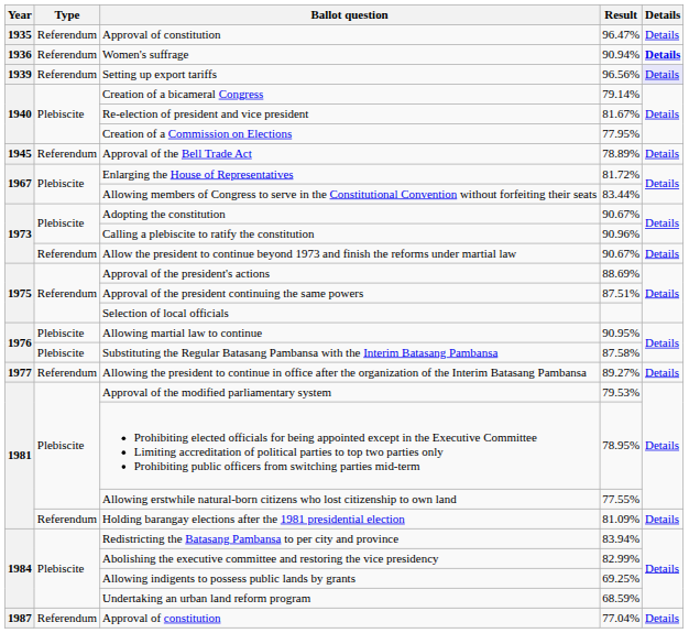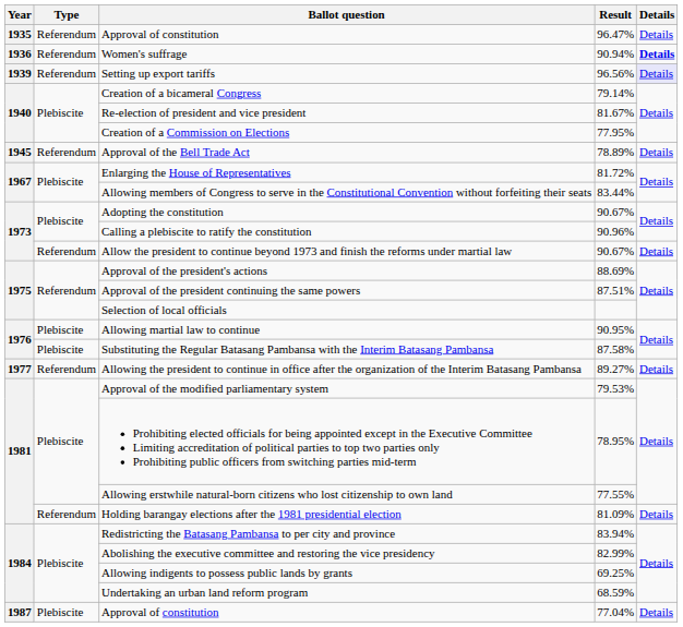Approval of constitution / 77.04% | Type: Referendum -> Plebiscite
